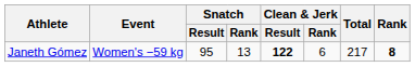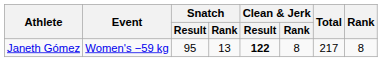Janeth Gómez | Clean & Jerk / Rank: 6 -> 8
Janeth Gómez | Rank: bold -> normal
